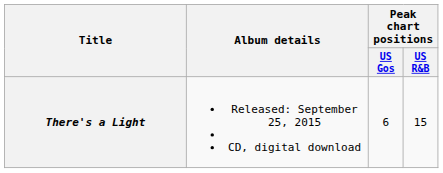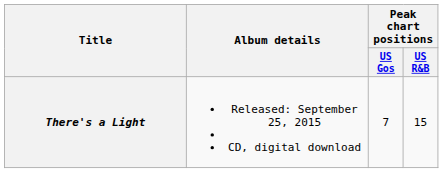There's a Light | Peak chart positions / US Gos: 6 -> 7
